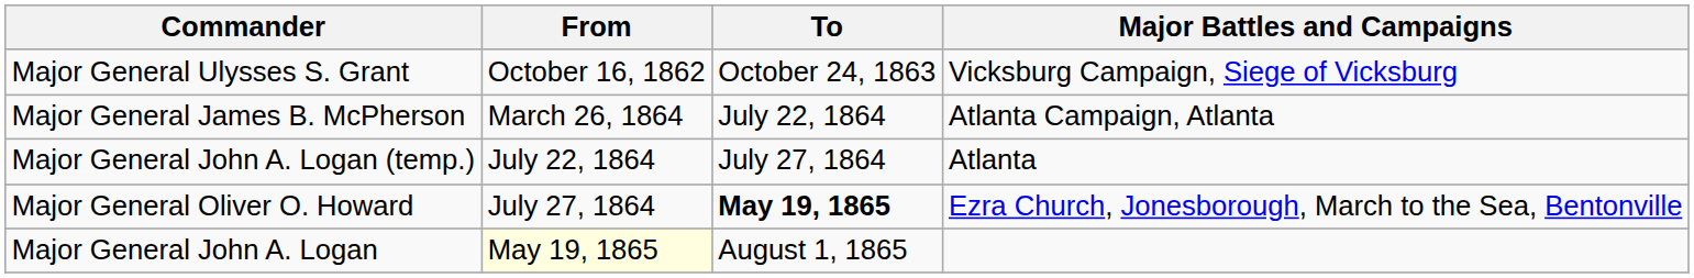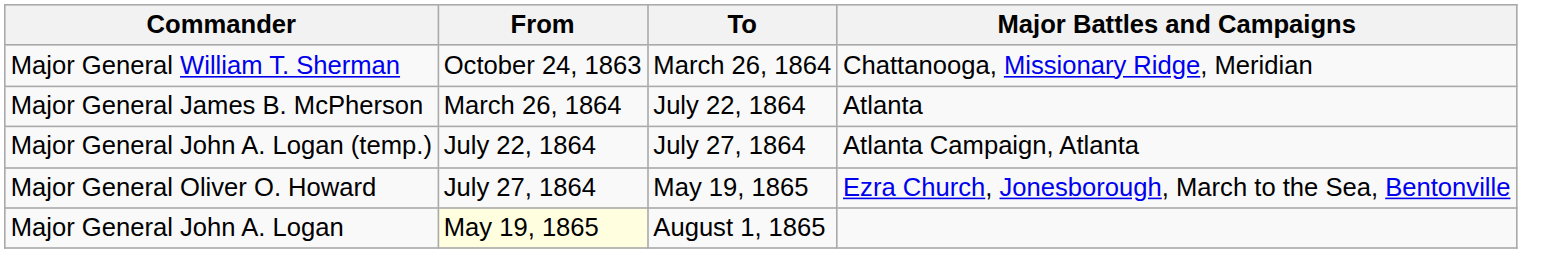- row: Major General Ulysses S. Grant | October 16, 1862 | October 24, 1863 | Vicksburg Campaign, Siege of Vicksburg
+ row: Major General William T. Sherman | October 24, 1863 | March 26, 1864 | Chattanooga, Missionary Ridge, Meridian
Major General James B. McPherson | Major Battles and Campaigns: Atlanta Campaign, Atlanta -> Atlanta
Major General John A. Logan (temp.) | Major Battles and Campaigns: Atlanta -> Atlanta Campaign, Atlanta
Major General Oliver O. Howard | To: bold -> normal
